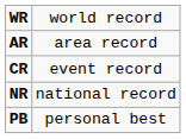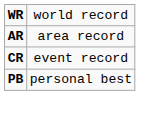- row: NR | national record
